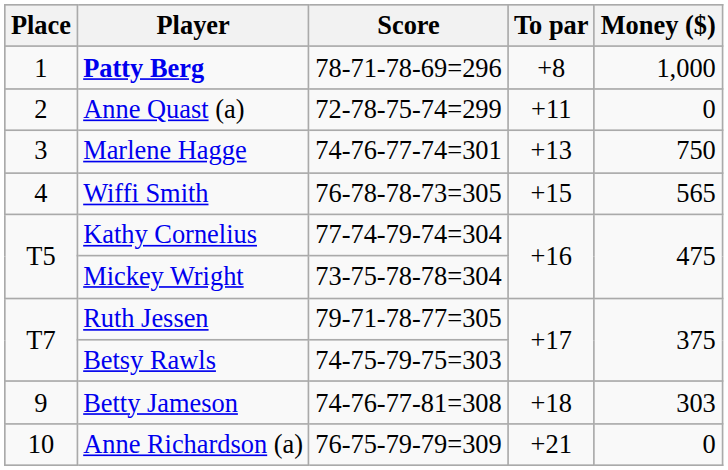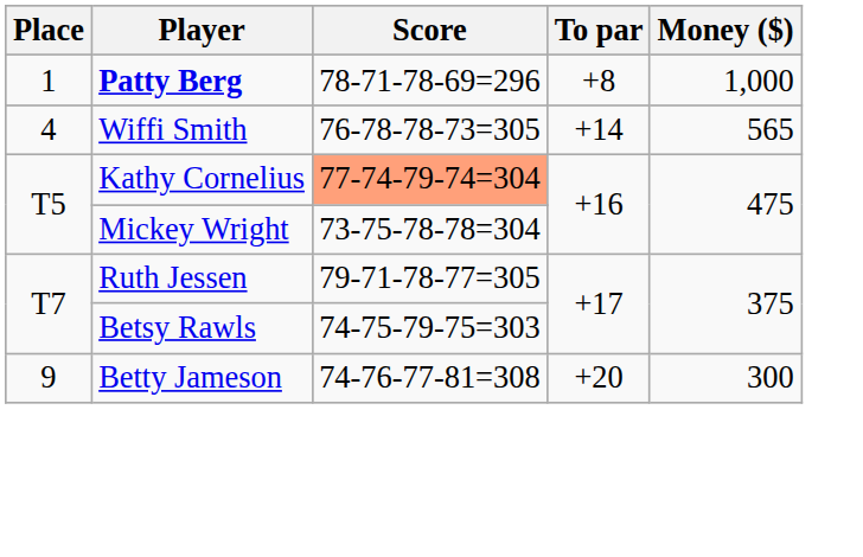- row: 2 | Anne Quast (a) | 72-78-75-74=299 | +11 | 0
- row: 3 | Marlene Hagge | 74-76-77-74=301 | +13 | 750
Wiffi Smith | To par: +15 -> +14
Kathy Cornelius | Score: no background -> lightsalmon background
Betty Jameson | To par: +18 -> +20
Betty Jameson | Money ($): 303 -> 300
- row: 10 | Anne Richardson (a) | 76-75-79-79=309 | +21 | 0
